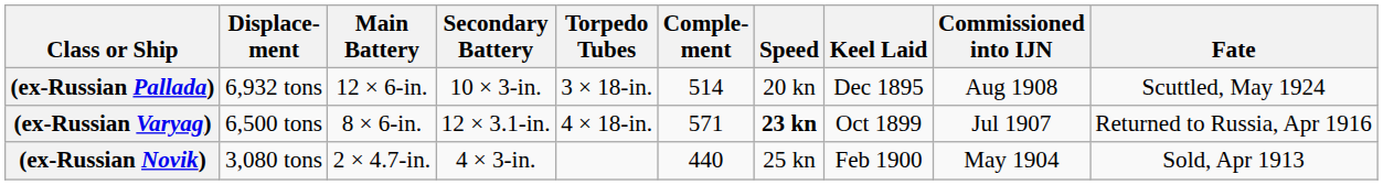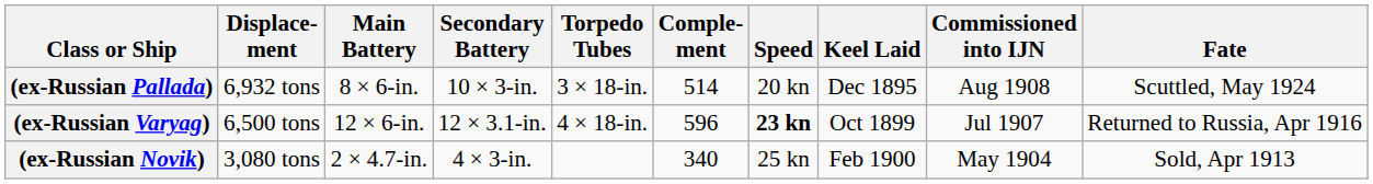(ex-Russian Pallada) | Main Battery: 12 × 6-in. -> 8 × 6-in.
(ex-Russian Varyag) | Main Battery: 8 × 6-in. -> 12 × 6-in.
(ex-Russian Varyag) | Comple- ment: 571 -> 596
(ex-Russian Novik) | Comple- ment: 440 -> 340
